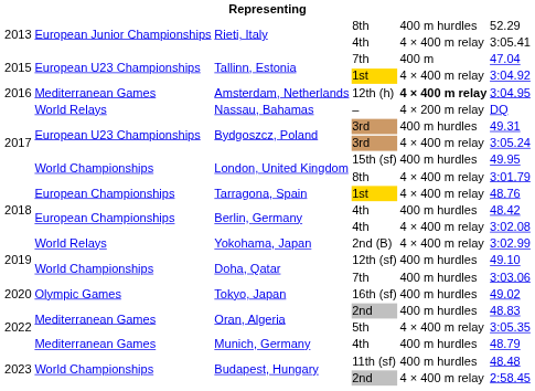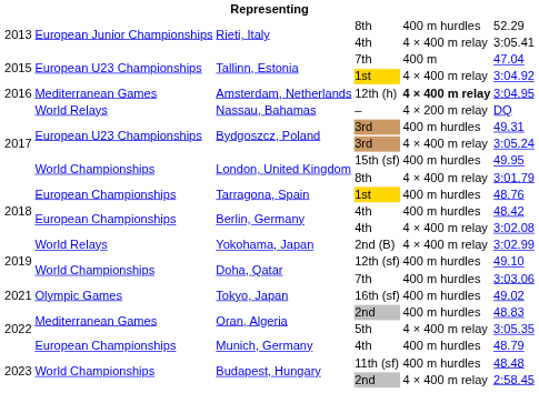Tarragona, Spain | column 5: 4 × 400 m relay -> 400 m hurdles
Tokyo, Japan | column 1: 2020 -> 2021
Munich, Germany | column 2: Mediterranean Games -> European Championships
